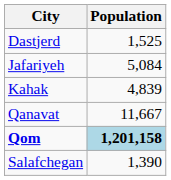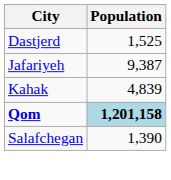Jafariyeh | Population: 5,084 -> 9,387
- row: Qanavat | 11,667
